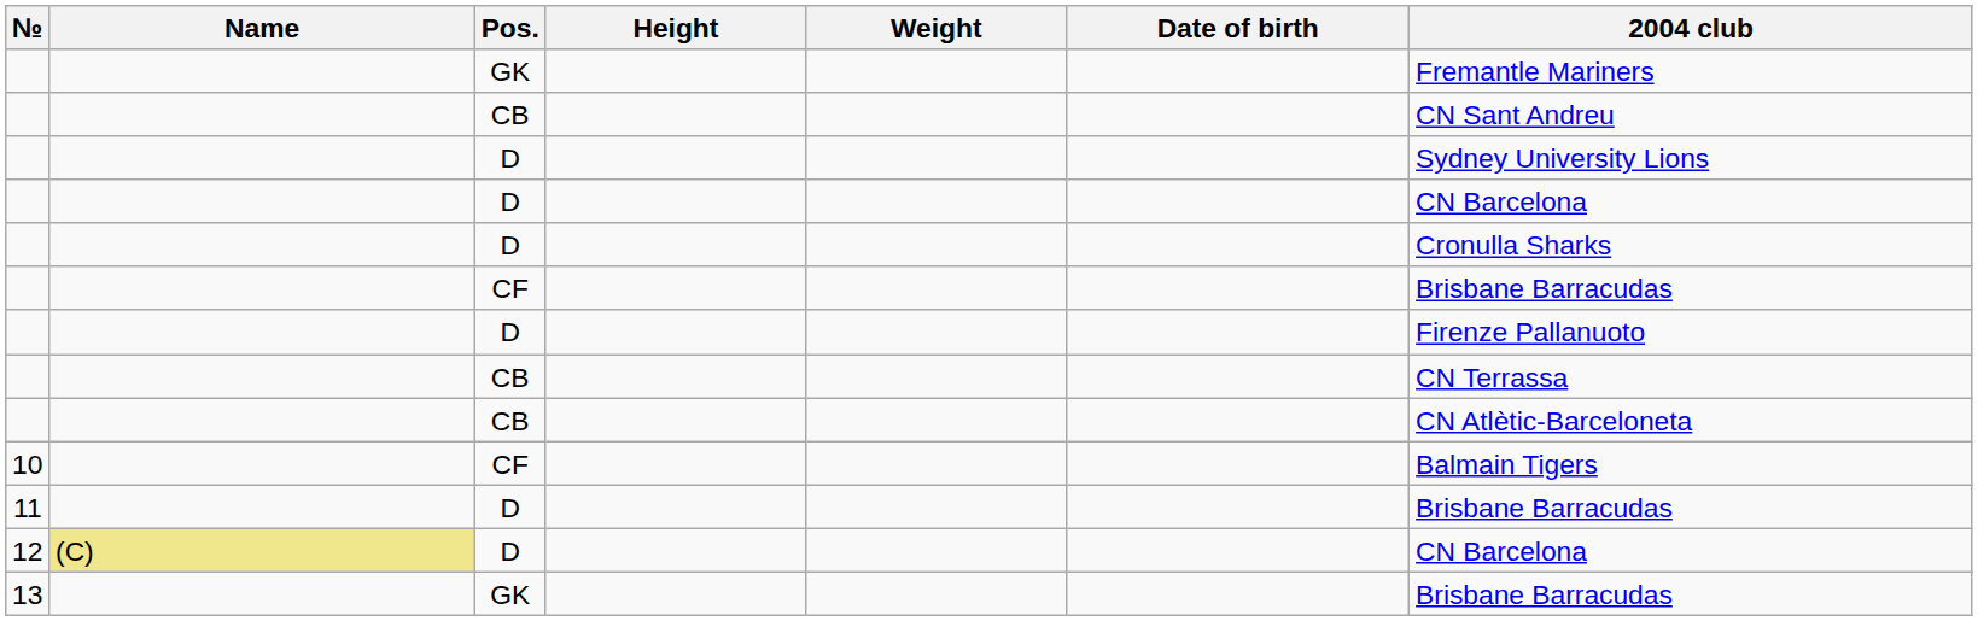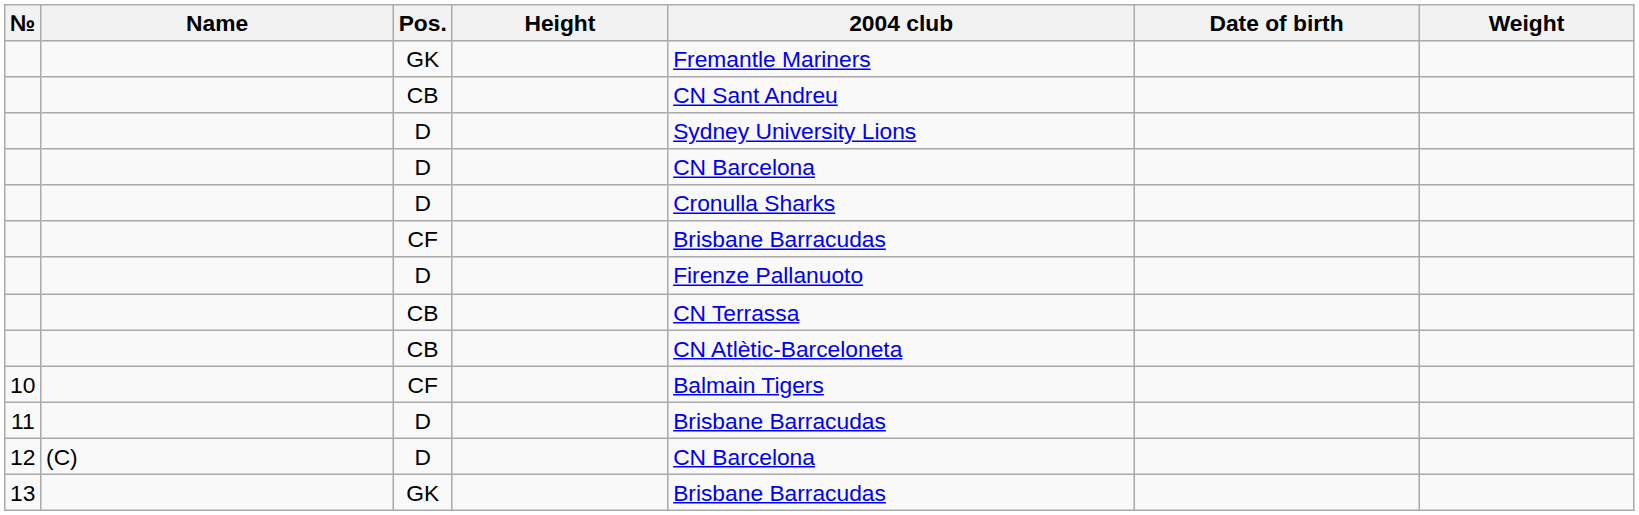columns swapped: Weight <-> 2004 club
12 | Name: khaki background -> no background
